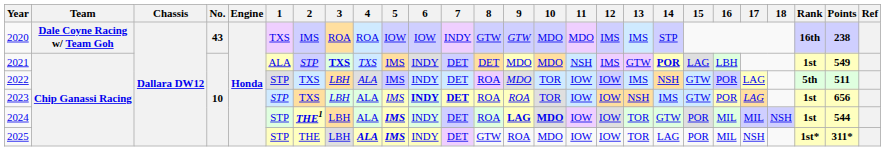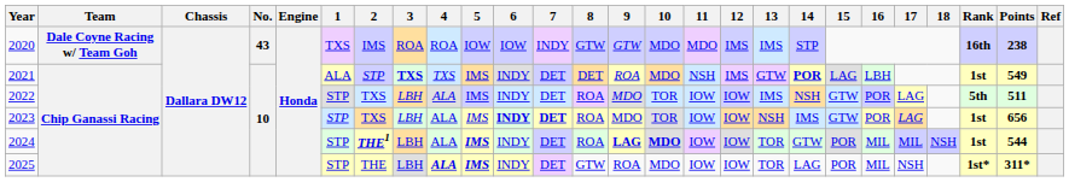2021 | 9: MDO -> ROA
2023 | 9: ROA -> MDO
